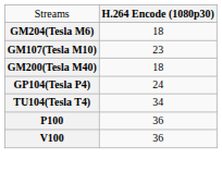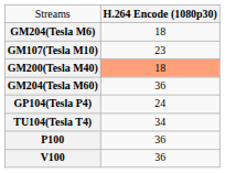GM200(Tesla M40) | column 2: no background -> lightsalmon background
+ row: GM204(Tesla M60) | 36
